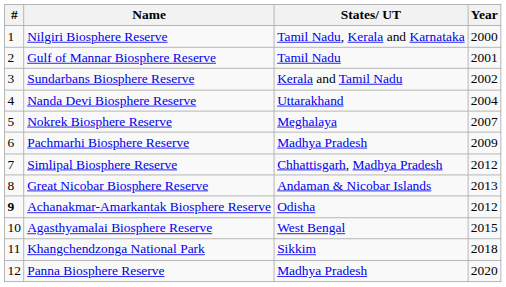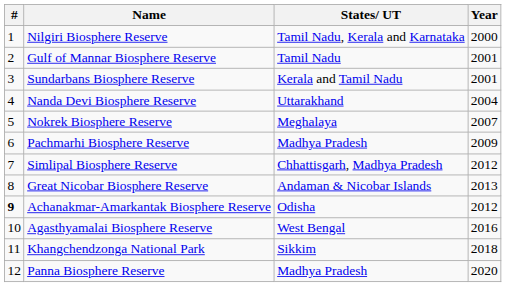Sundarbans Biosphere Reserve | Year: 2002 -> 2001
Agasthyamalai Biosphere Reserve | Year: 2015 -> 2016
